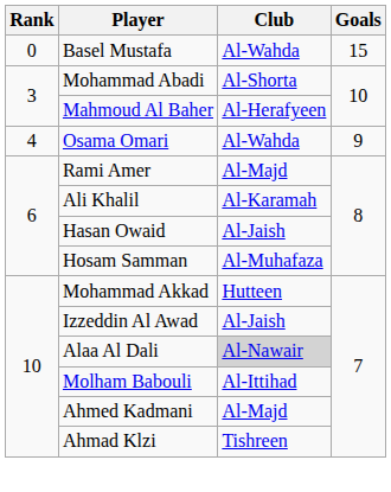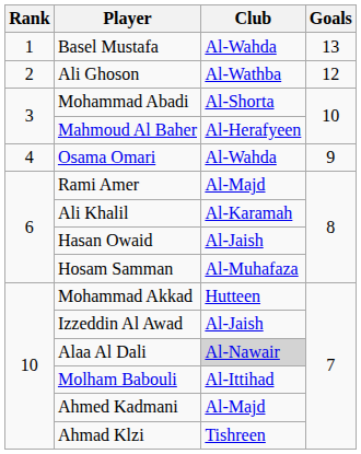Basel Mustafa | Rank: 0 -> 1
Basel Mustafa | Goals: 15 -> 13
+ row: 2 | Ali Ghoson | Al-Wathba | 12
